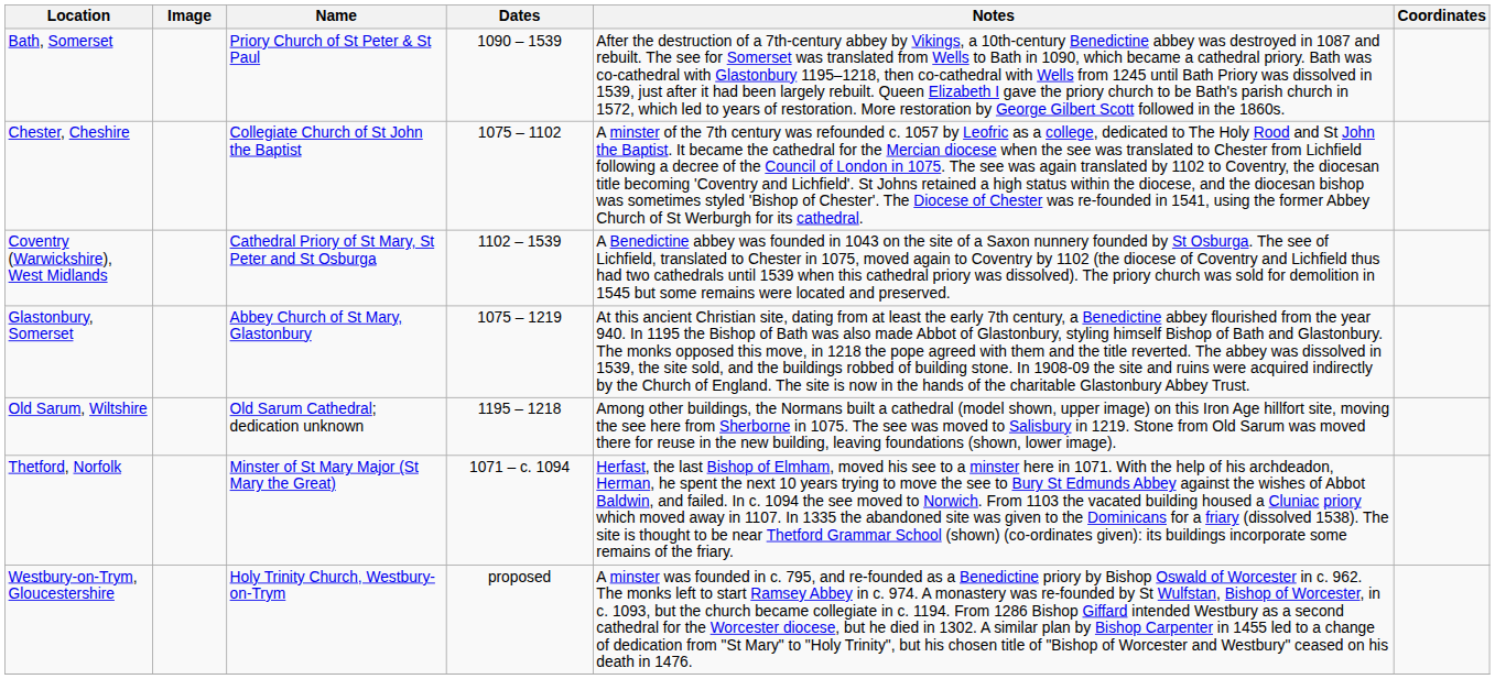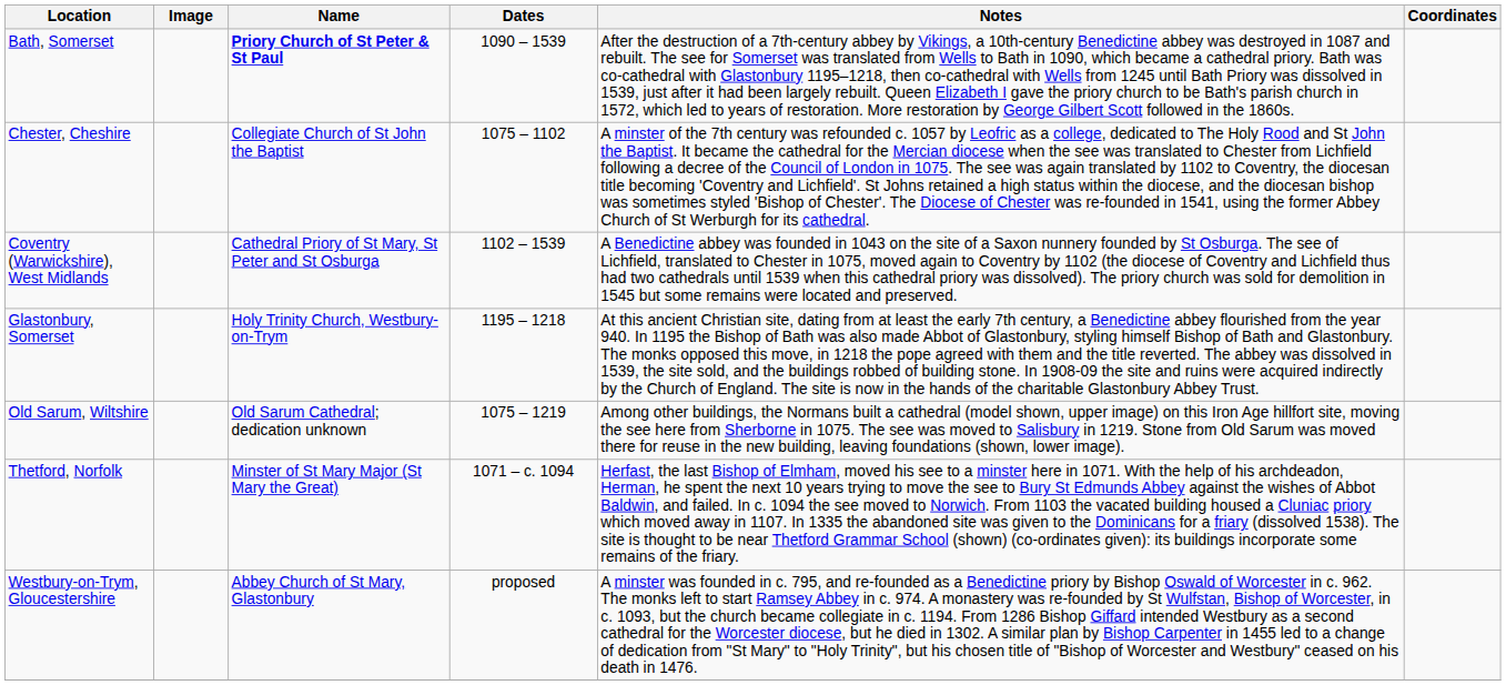Bath, Somerset | Name: normal -> bold
Glastonbury, Somerset | Name: Abbey Church of St Mary, Glastonbury -> Holy Trinity Church, Westbury-on-Trym
Glastonbury, Somerset | Dates: 1075 – 1219 -> 1195 – 1218
Old Sarum, Wiltshire | Dates: 1195 – 1218 -> 1075 – 1219
Westbury-on-Trym, Gloucestershire | Name: Holy Trinity Church, Westbury-on-Trym -> Abbey Church of St Mary, Glastonbury
